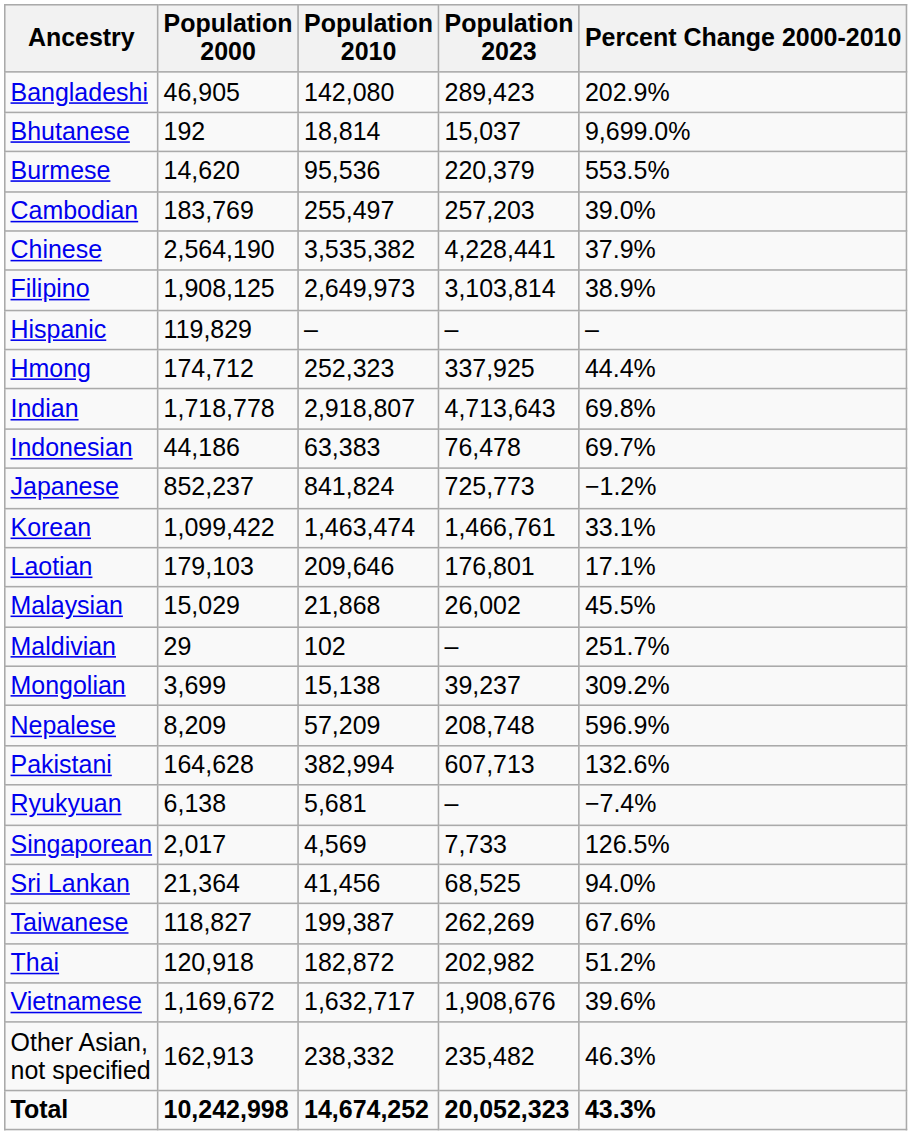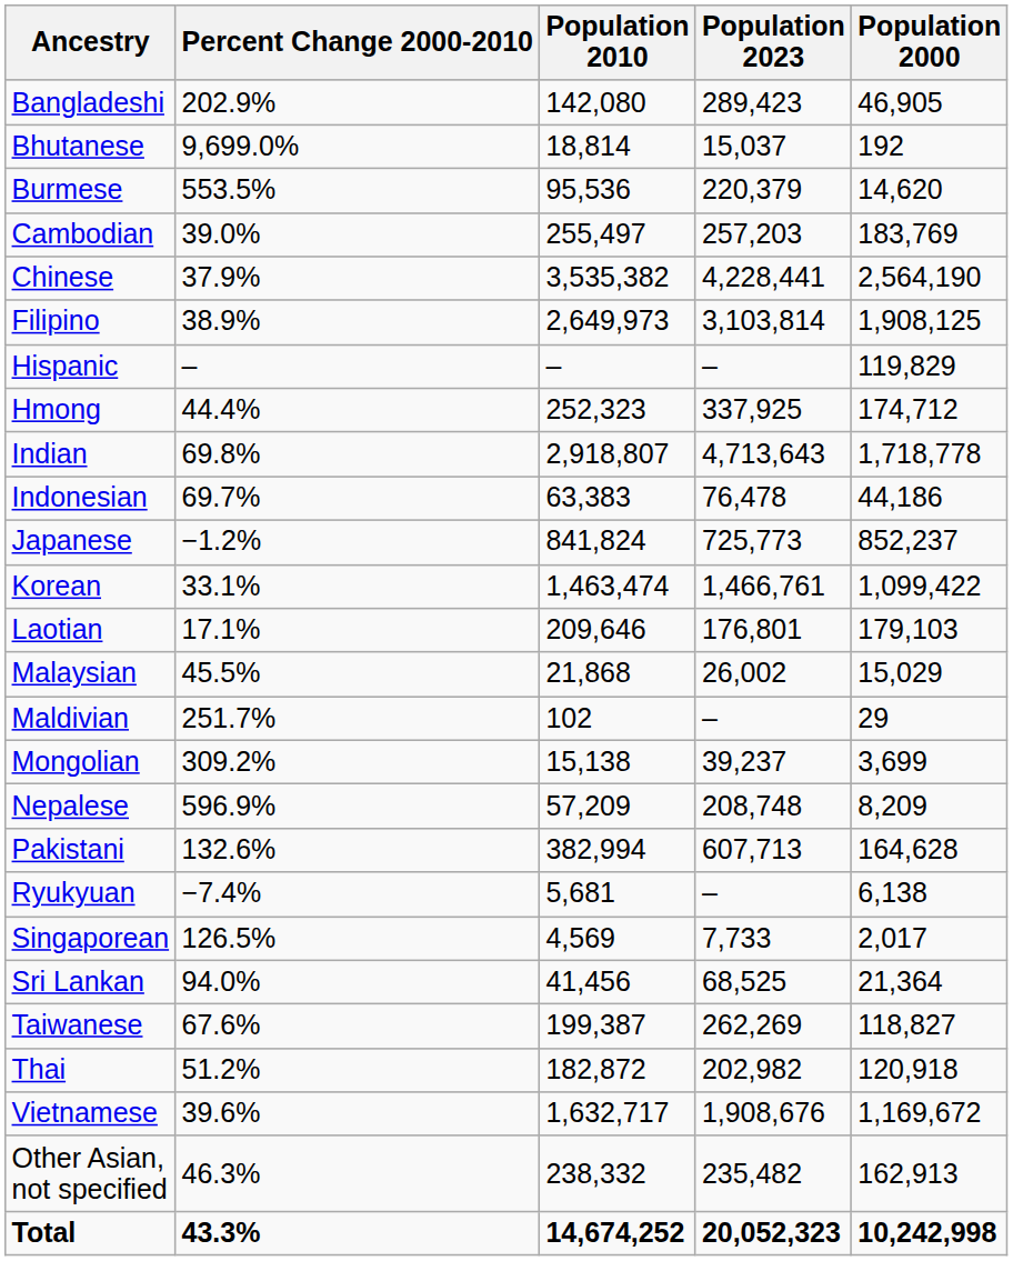columns swapped: Population 2000 <-> Percent Change 2000-2010
